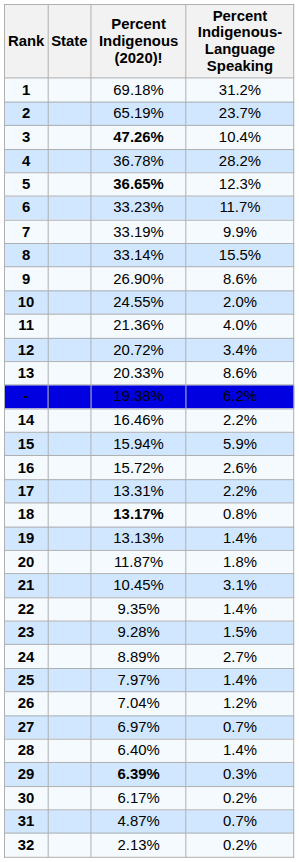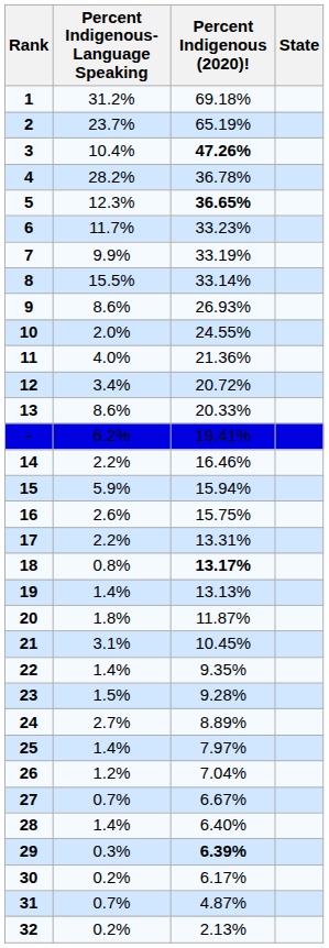columns swapped: State <-> Percent Indigenous-Language Speaking
9 | Percent Indigenous (2020)!: 26.90% -> 26.93%
- | Percent Indigenous (2020)!: 19.38% -> 19.41%
16 | Percent Indigenous (2020)!: 15.72% -> 15.75%
27 | Percent Indigenous (2020)!: 6.97% -> 6.67%
